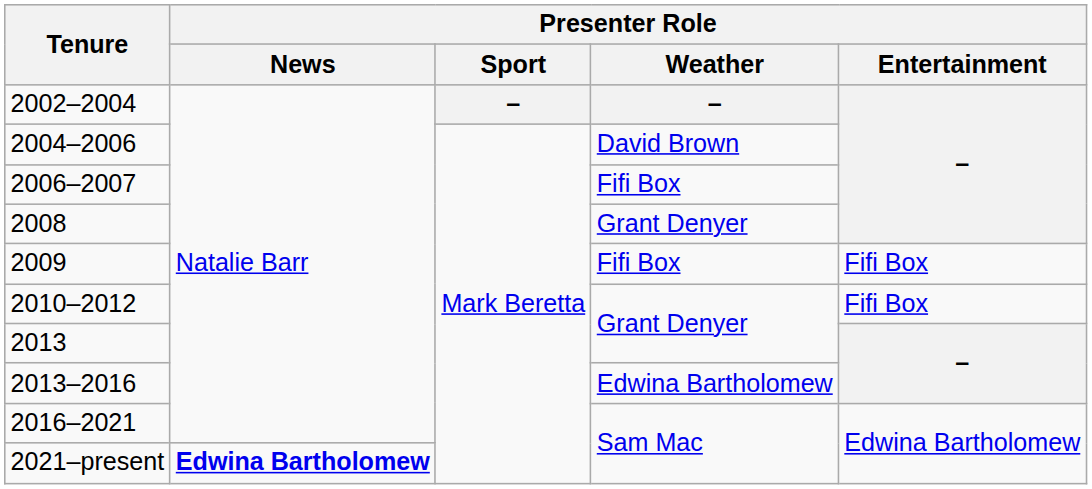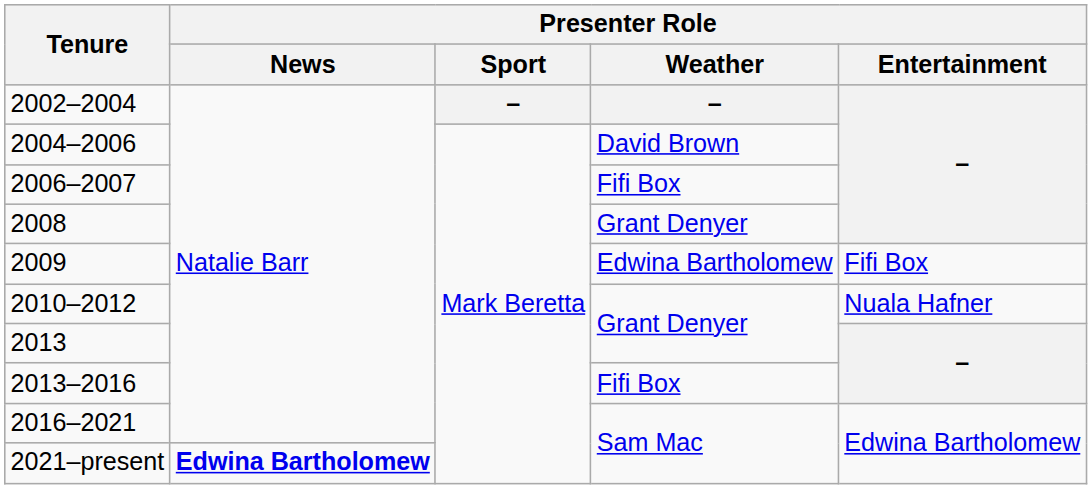2009 | Presenter Role / Weather: Fifi Box -> Edwina Bartholomew
2010–2012 | Presenter Role / Entertainment: Fifi Box -> Nuala Hafner
2013–2016 | Presenter Role / Weather: Edwina Bartholomew -> Fifi Box
